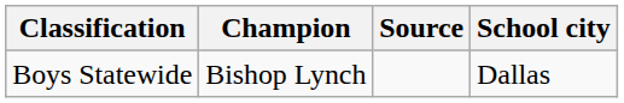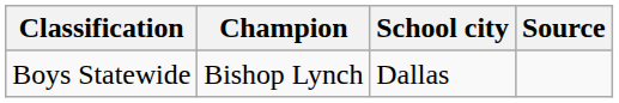columns swapped: School city <-> Source
